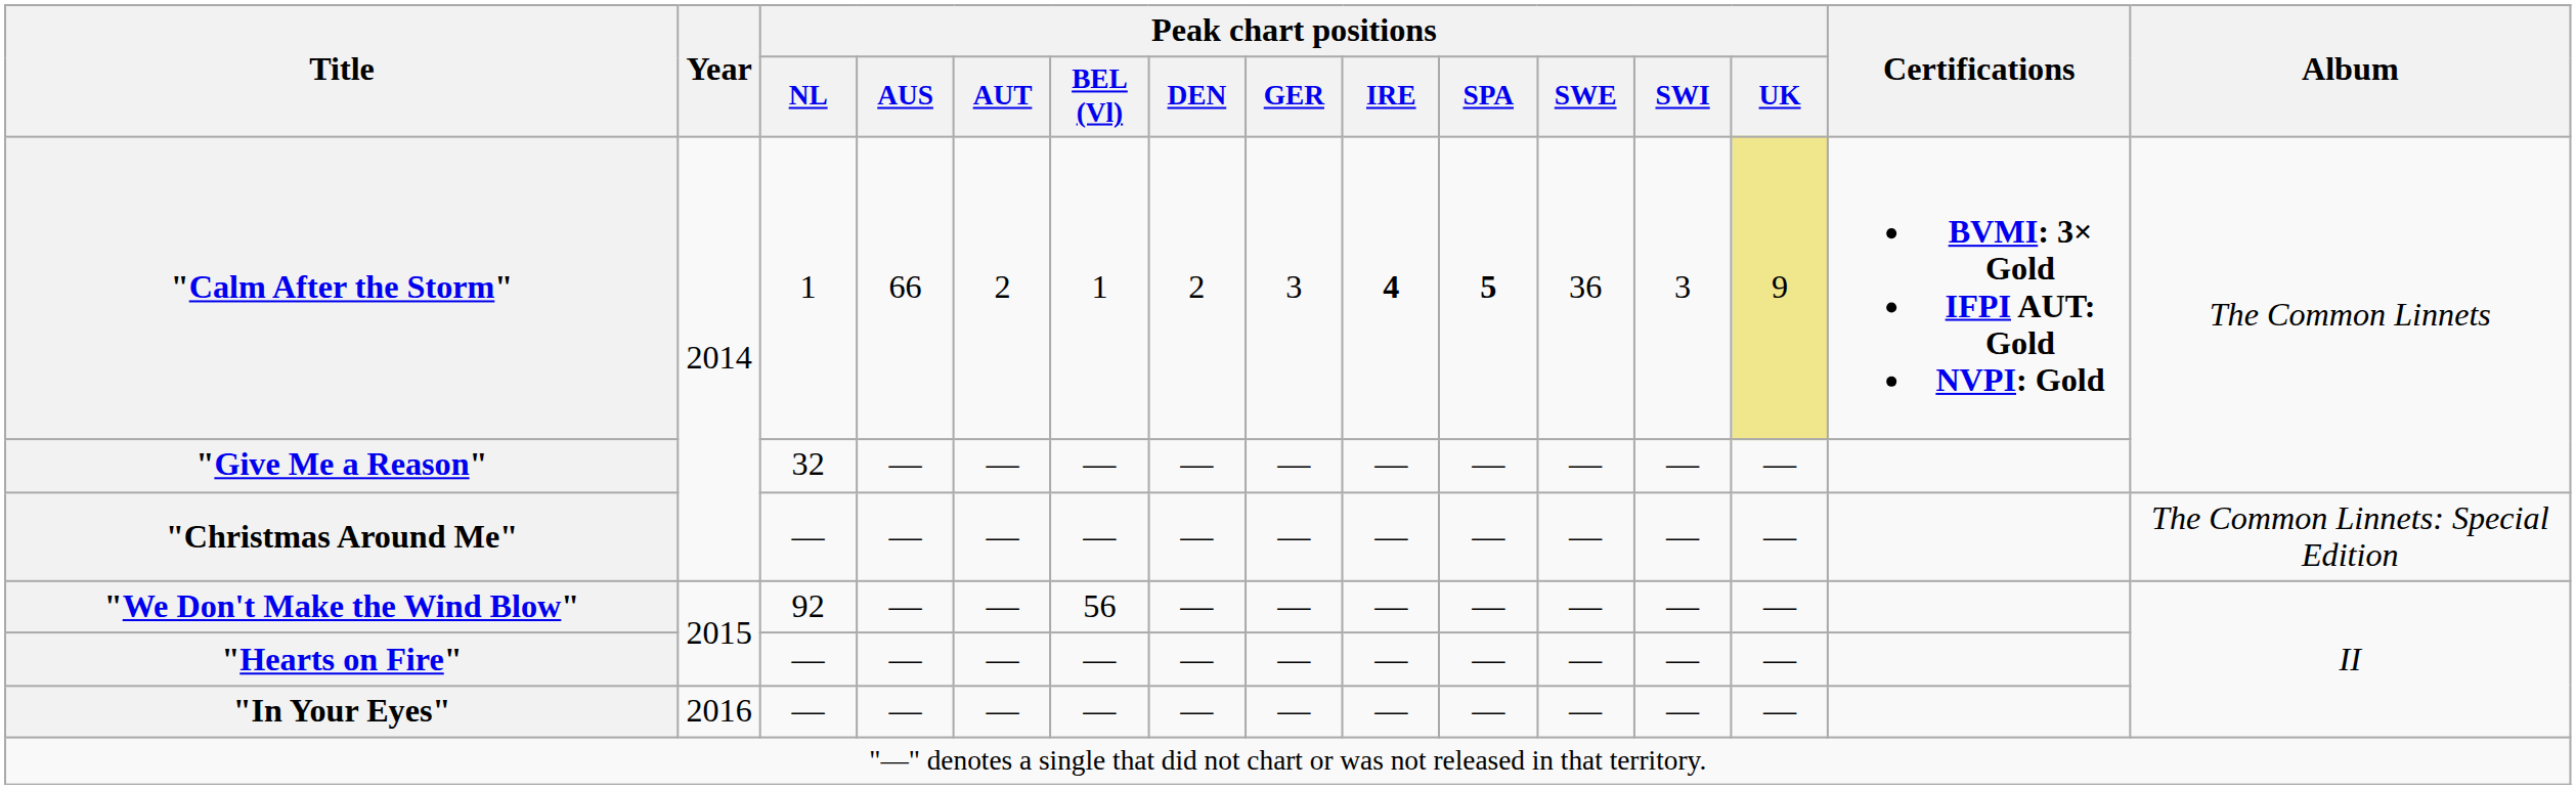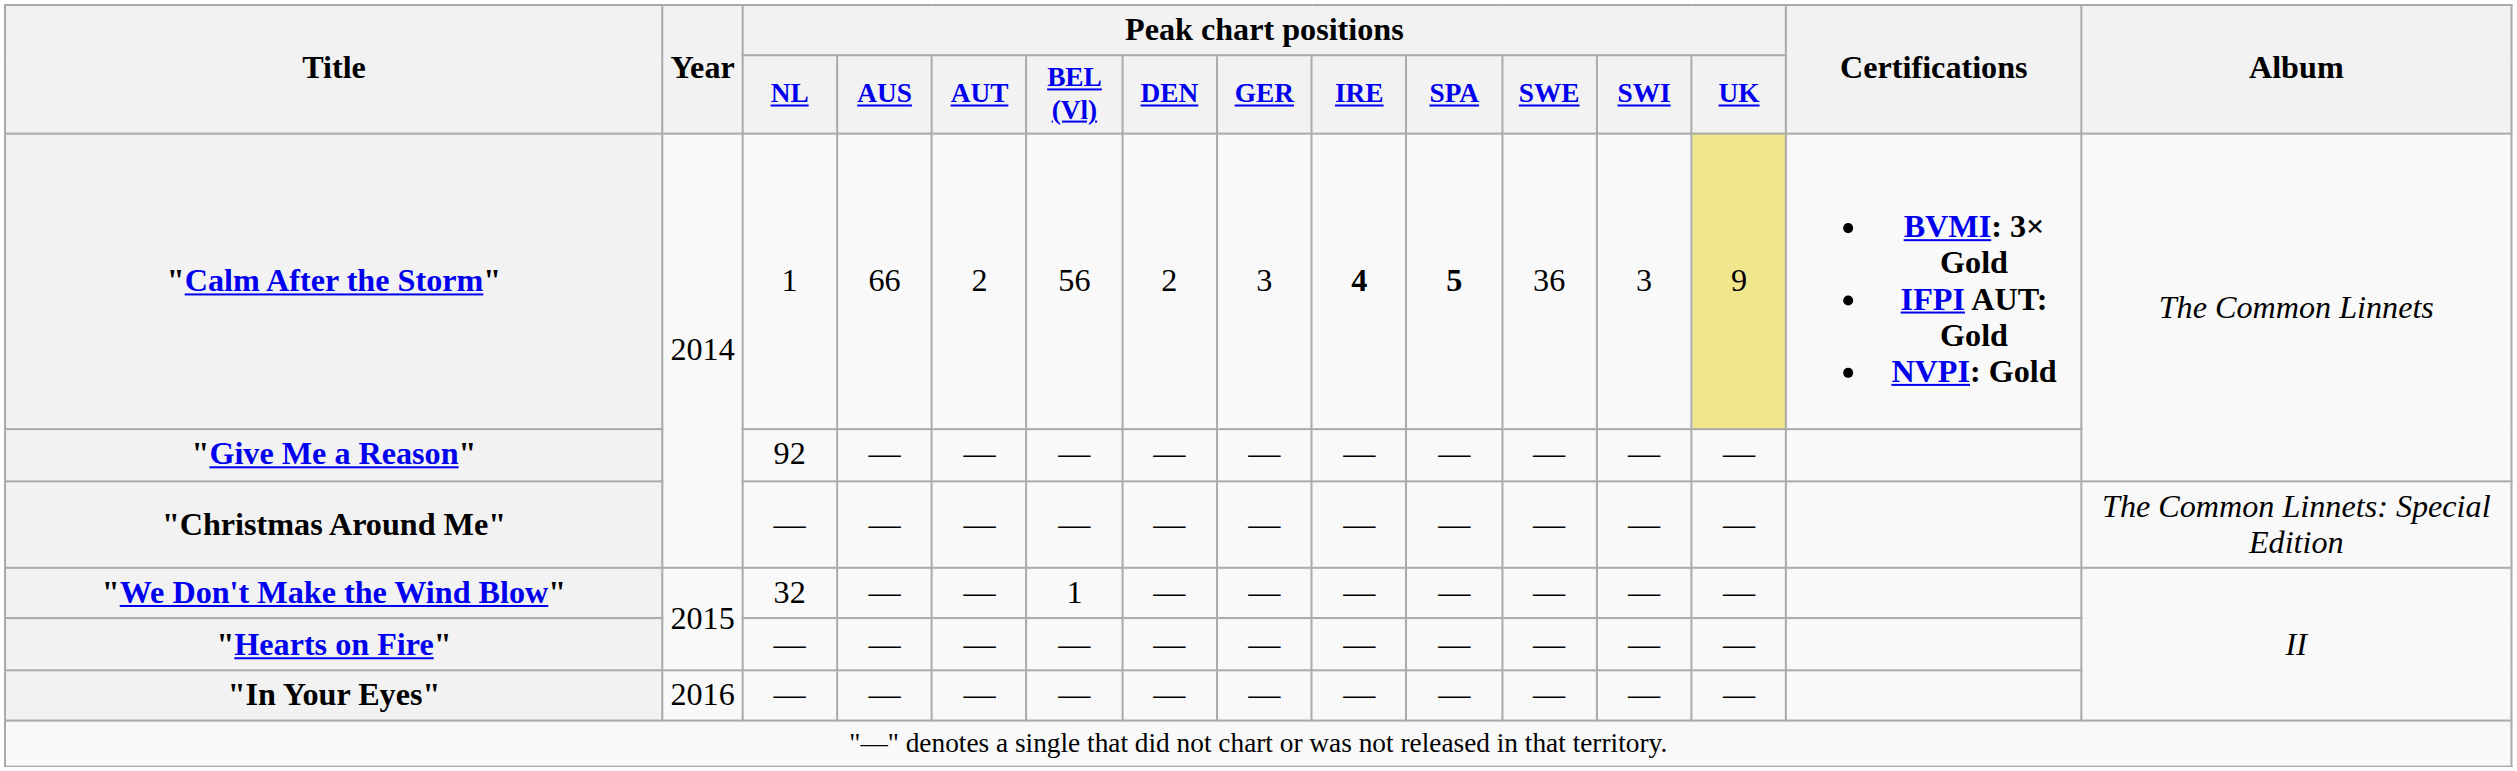"Calm After the Storm" | Peak chart positions / BEL (Vl): 1 -> 56
"Give Me a Reason" | Peak chart positions / NL: 32 -> 92
"We Don't Make the Wind Blow" | Peak chart positions / NL: 92 -> 32
"We Don't Make the Wind Blow" | Peak chart positions / BEL (Vl): 56 -> 1
